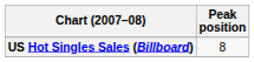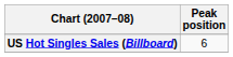US Hot Singles Sales (Billboard) | Peak position: 8 -> 6
